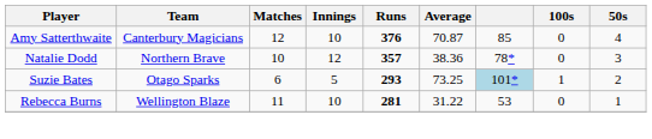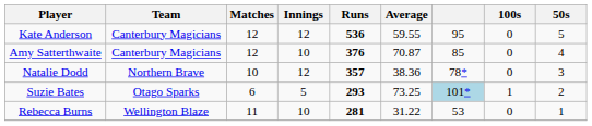+ row: Kate Anderson | Canterbury Magicians | 12 | 12 | 536 | 59.55 | 95 | 0 | 5
